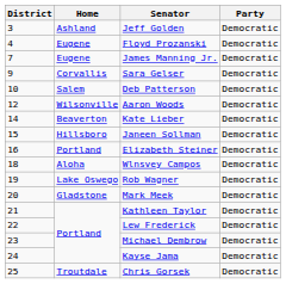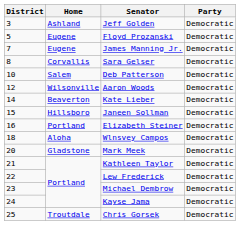Floyd Prozanski | District: 4 -> 5
Sara Gelser | District: 9 -> 8
- row: 19 | Lake Oswego | Rob Wagner | Democratic
